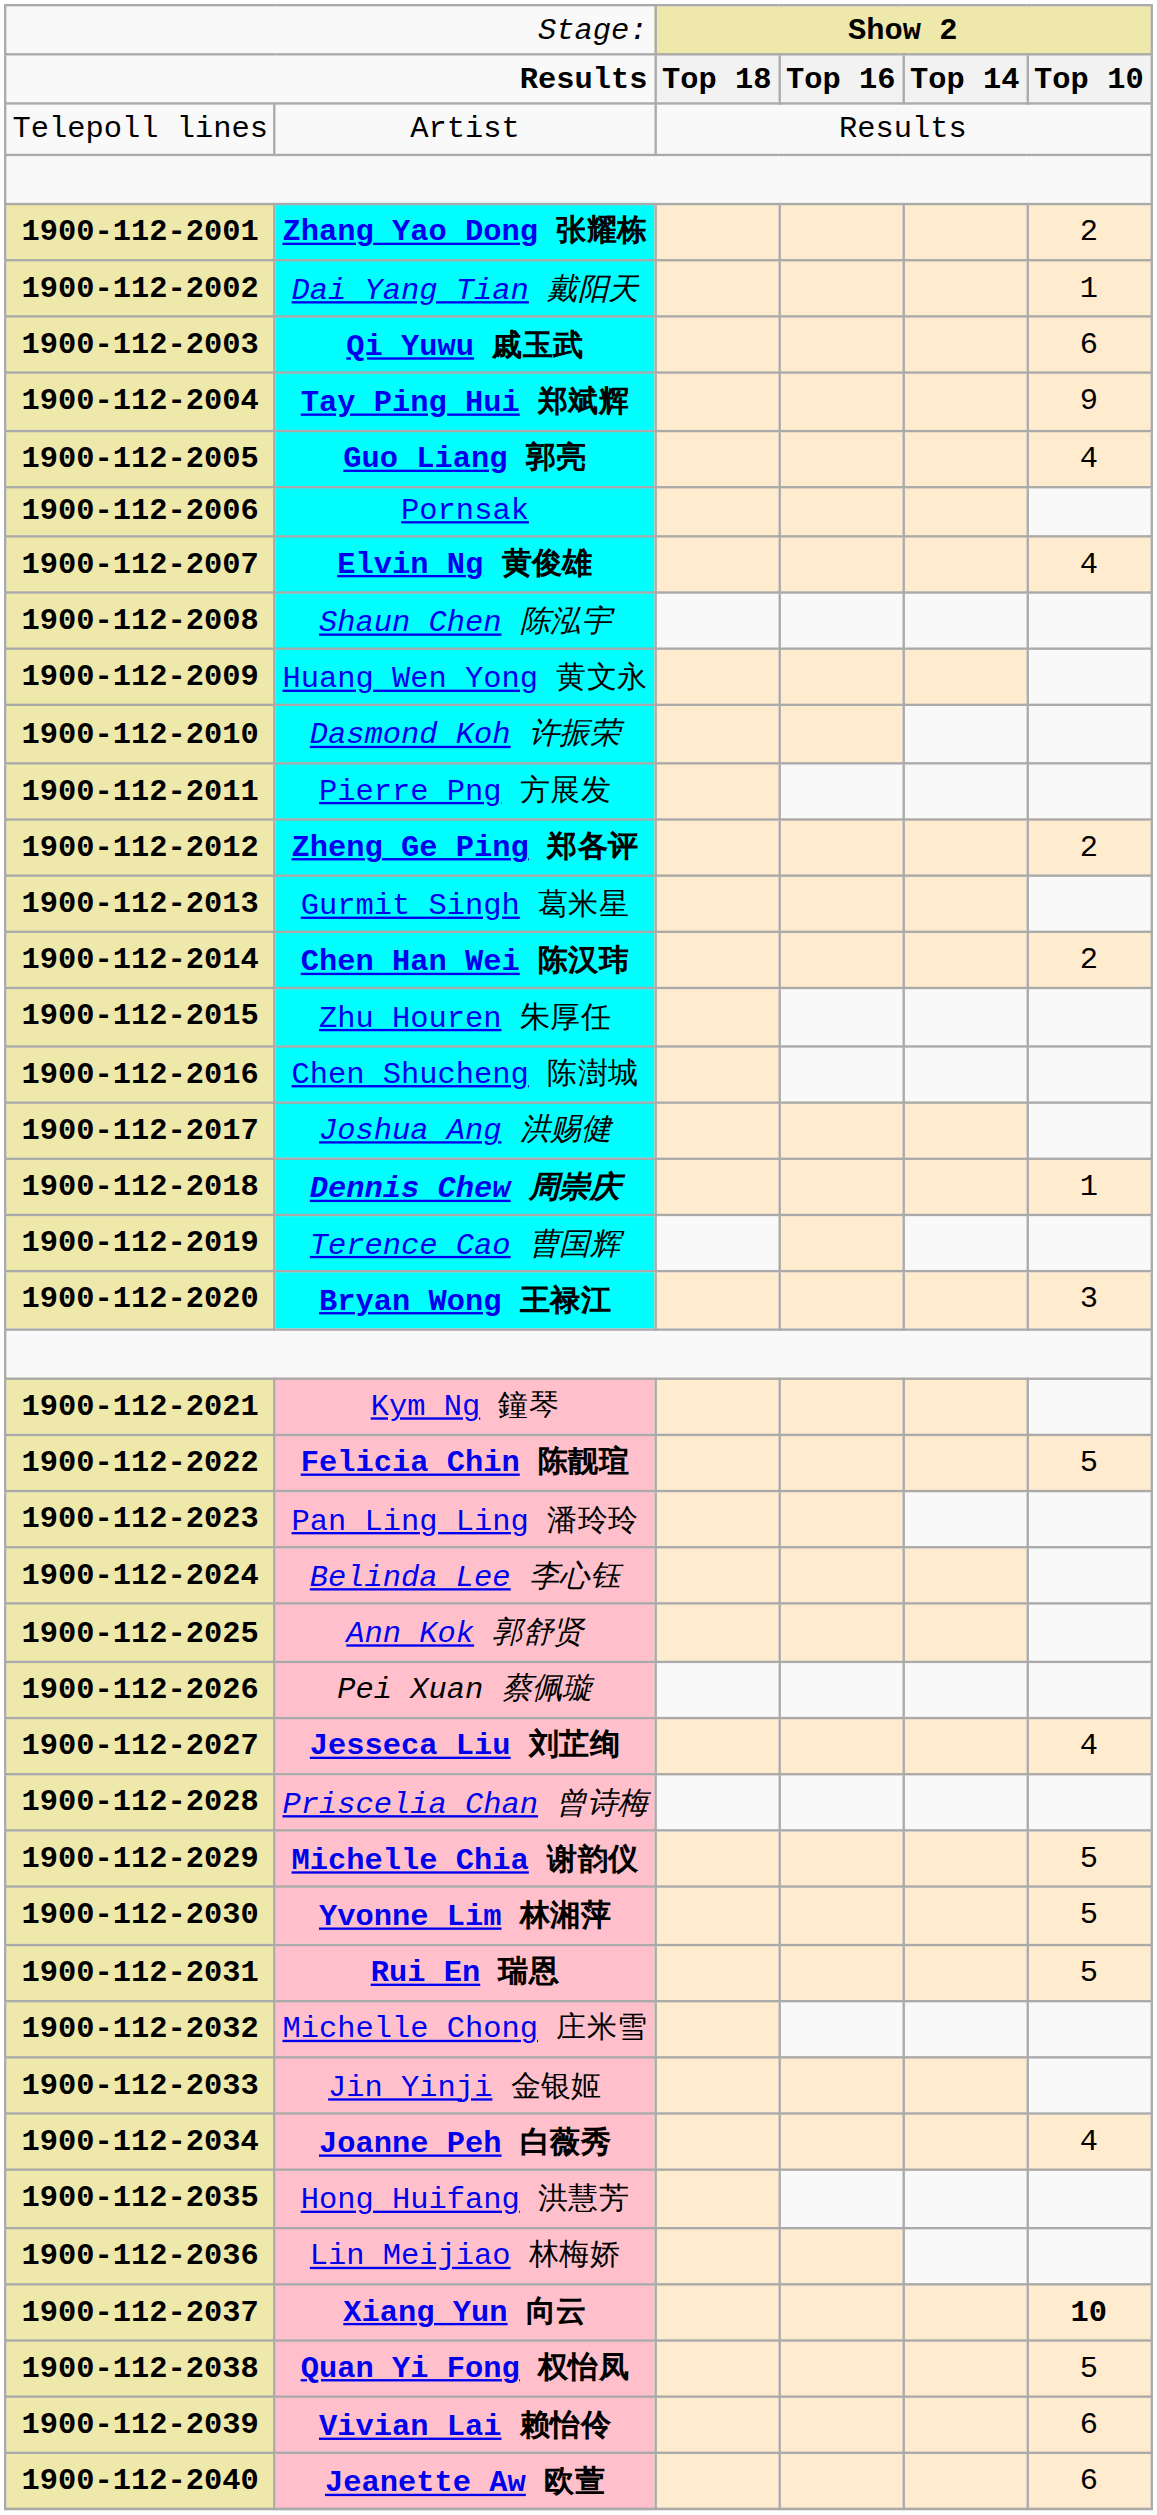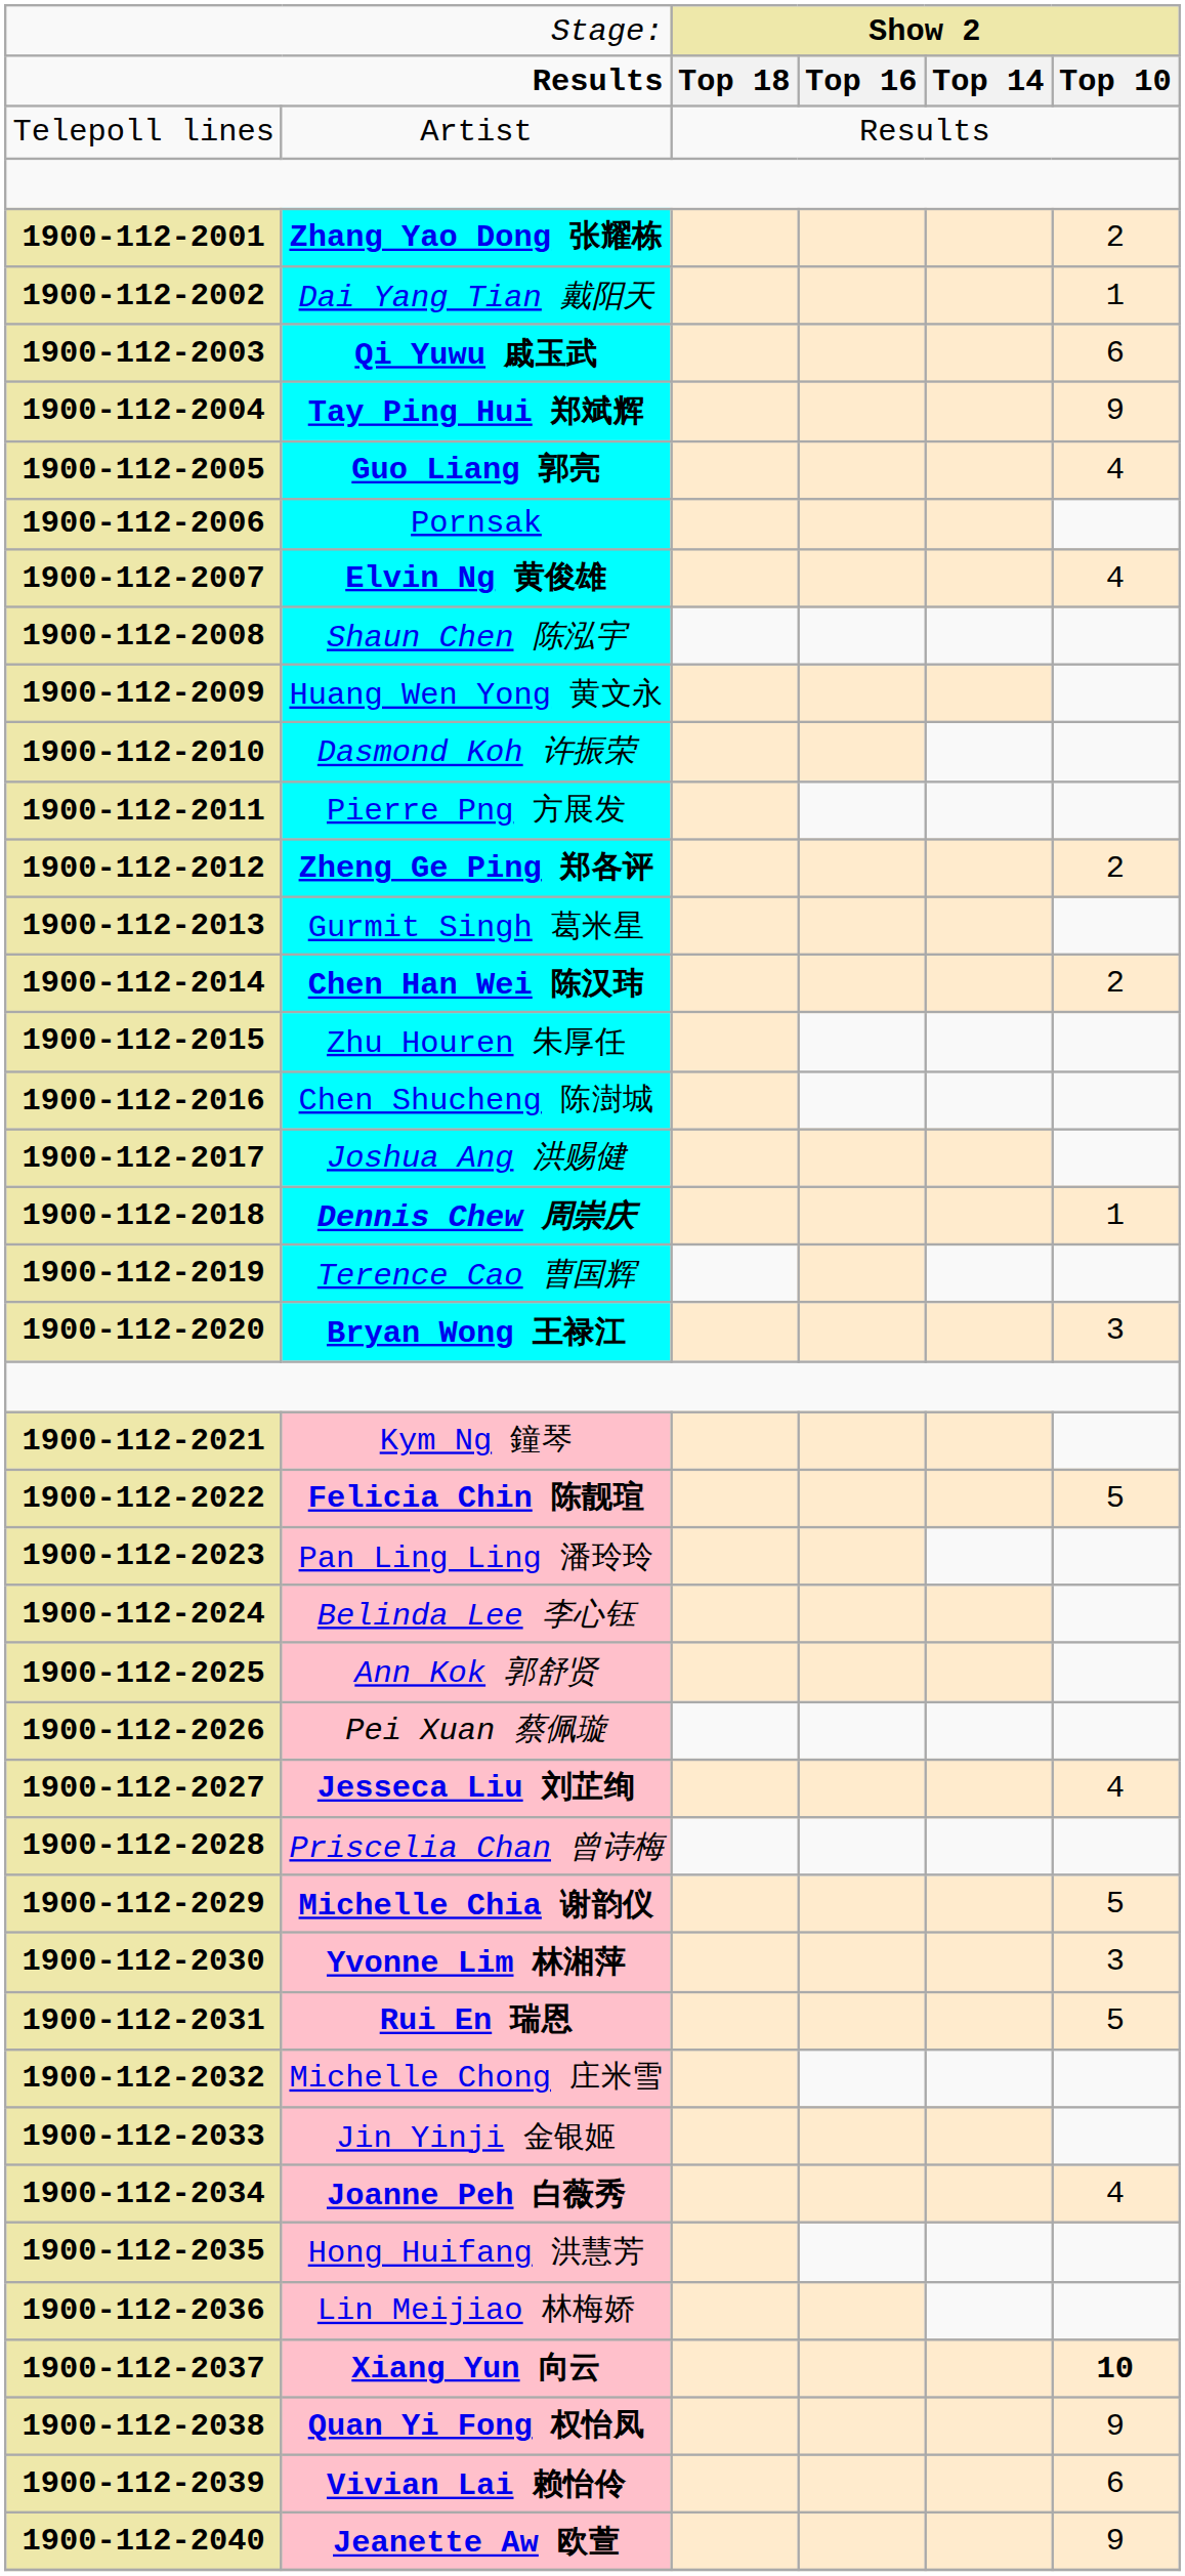Yvonne Lim 林湘萍 | column 6: 5 -> 3
Quan Yi Fong 权怡凤 | column 6: 5 -> 9
Jeanette Aw 欧萱 | column 6: 6 -> 9
